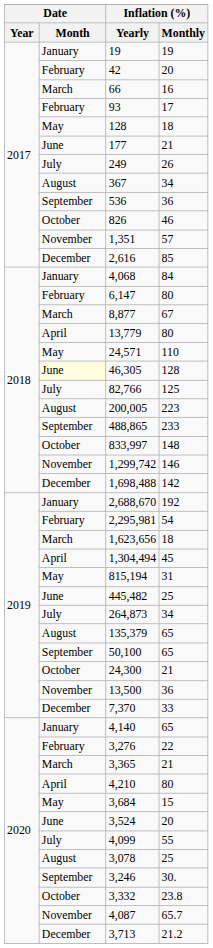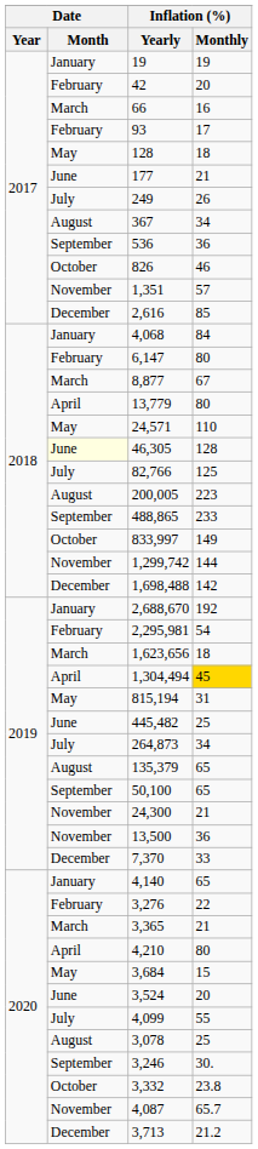833,997 | Inflation (%) / Monthly: 148 -> 149
1,299,742 | Inflation (%) / Monthly: 146 -> 144
1,304,494 | Inflation (%) / Monthly: no background -> gold background
24,300 | Date / Month: October -> November
